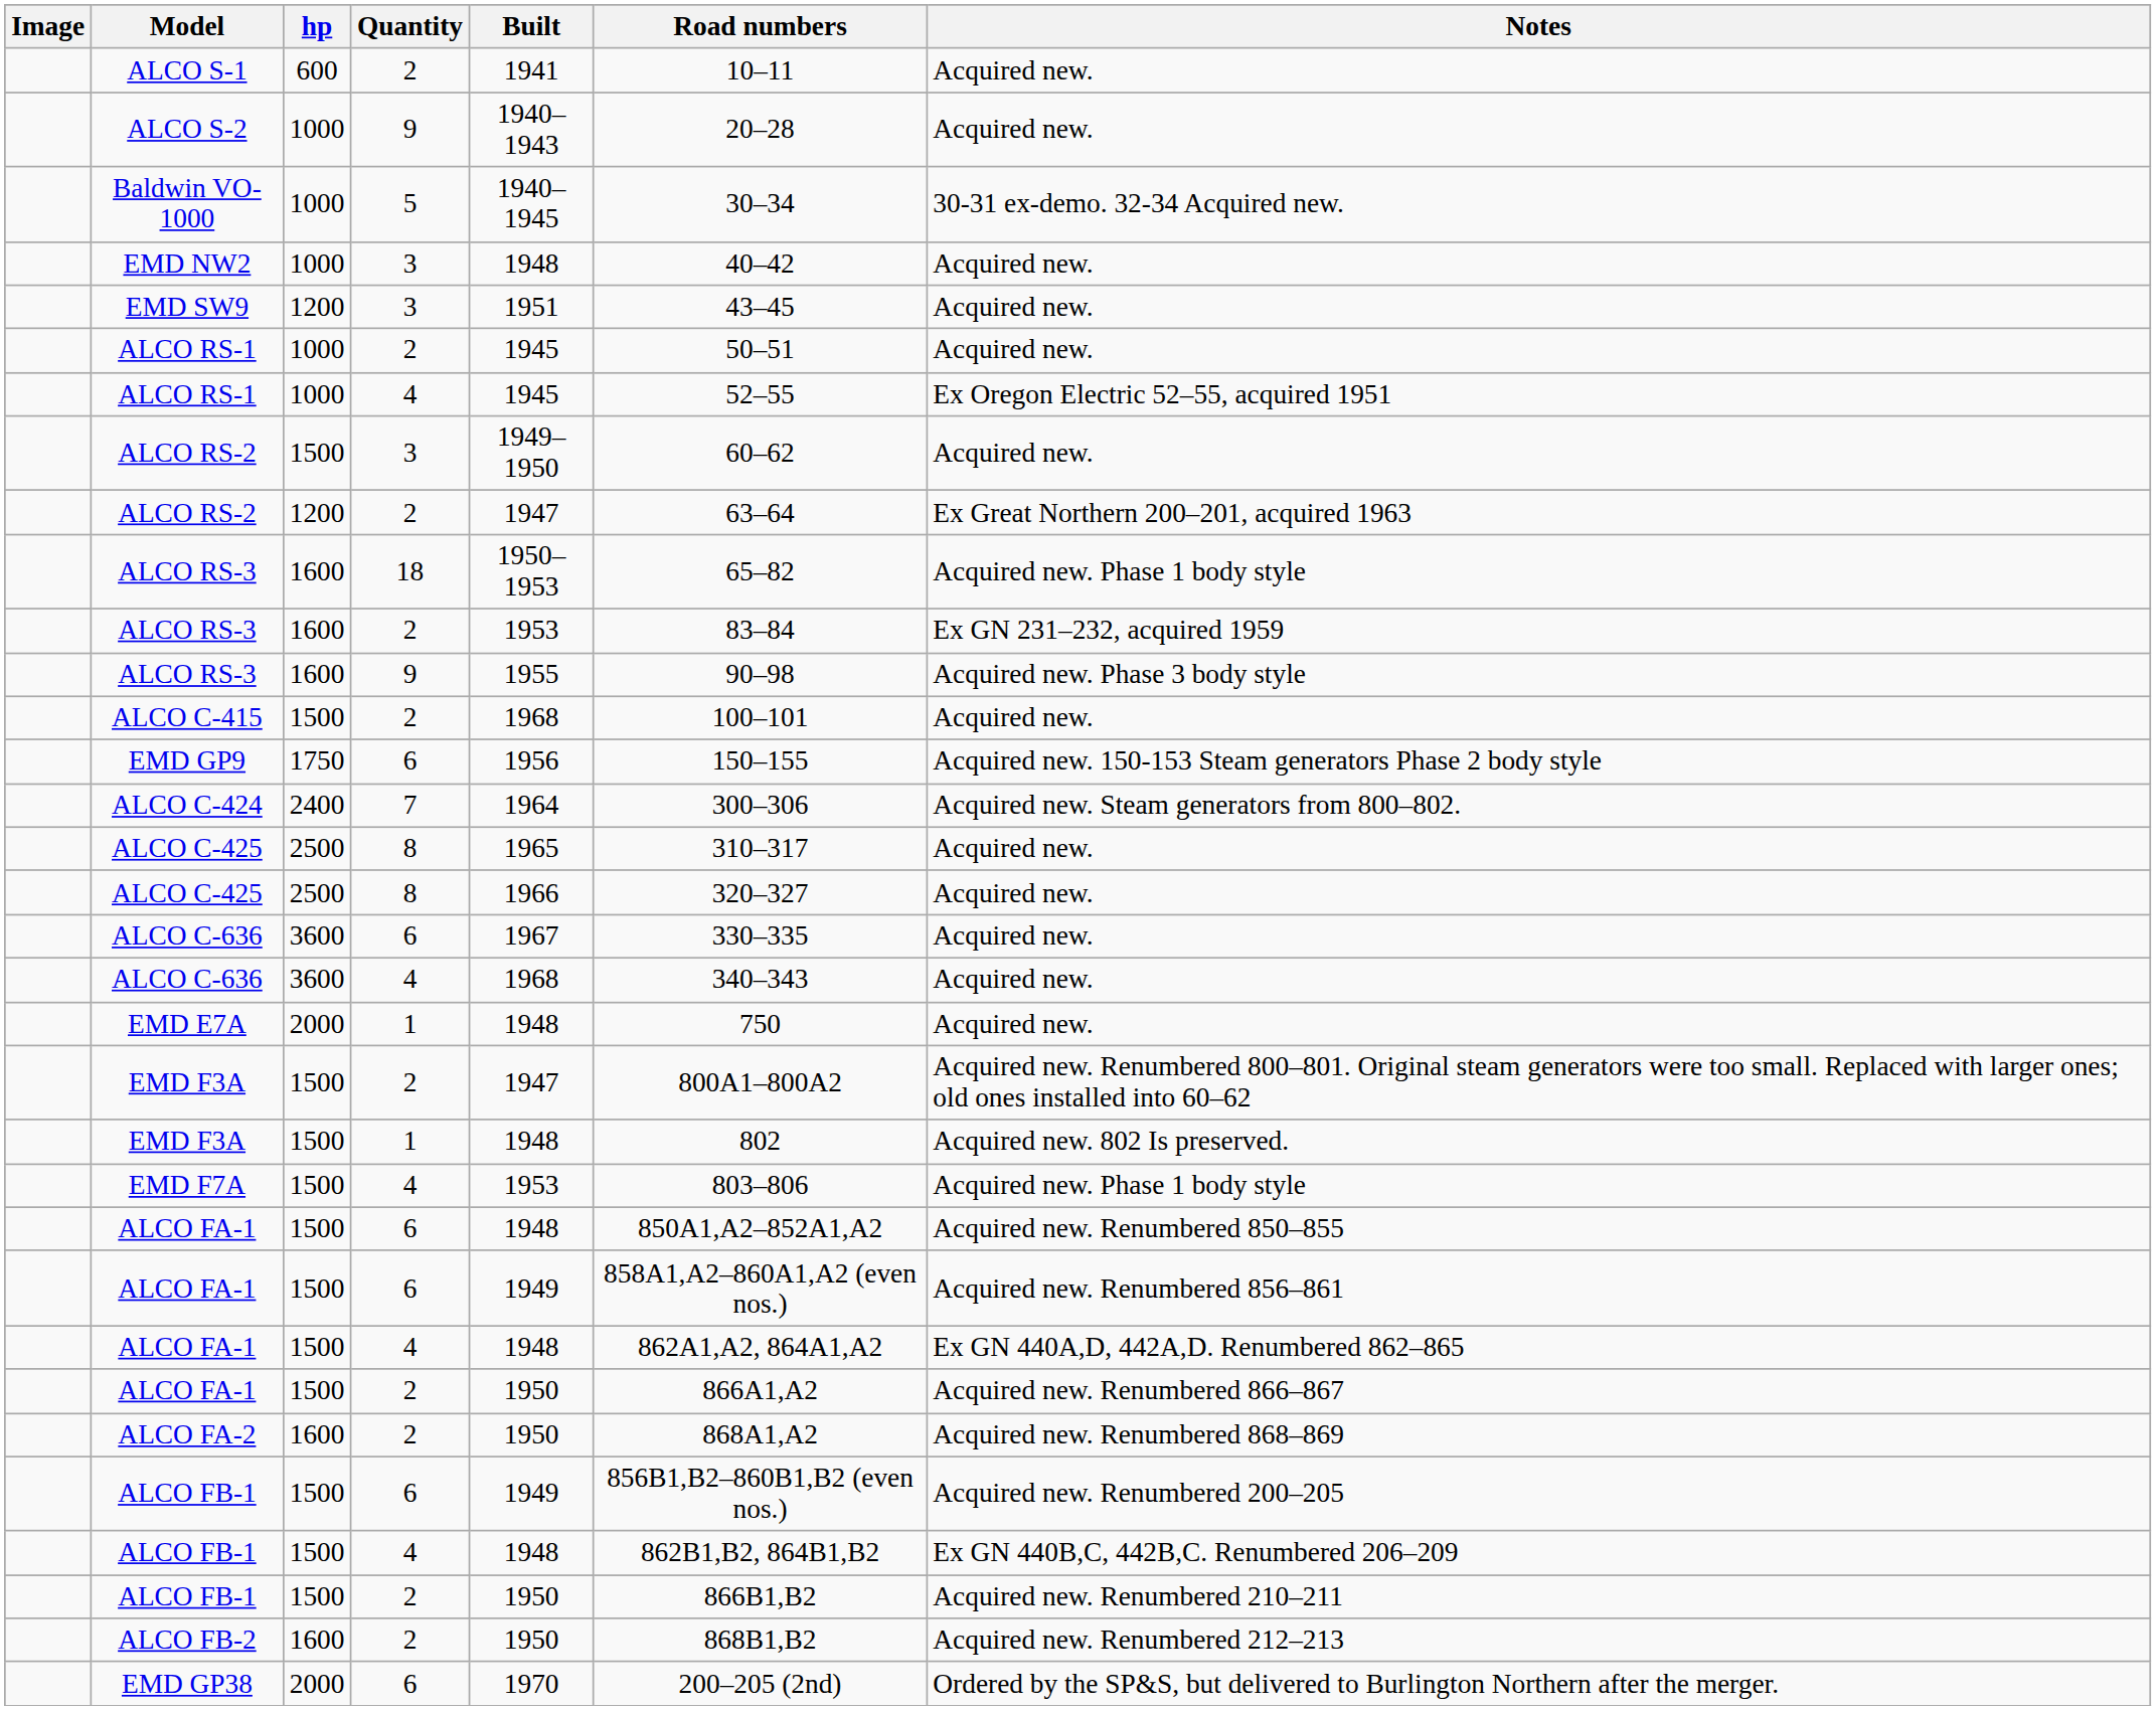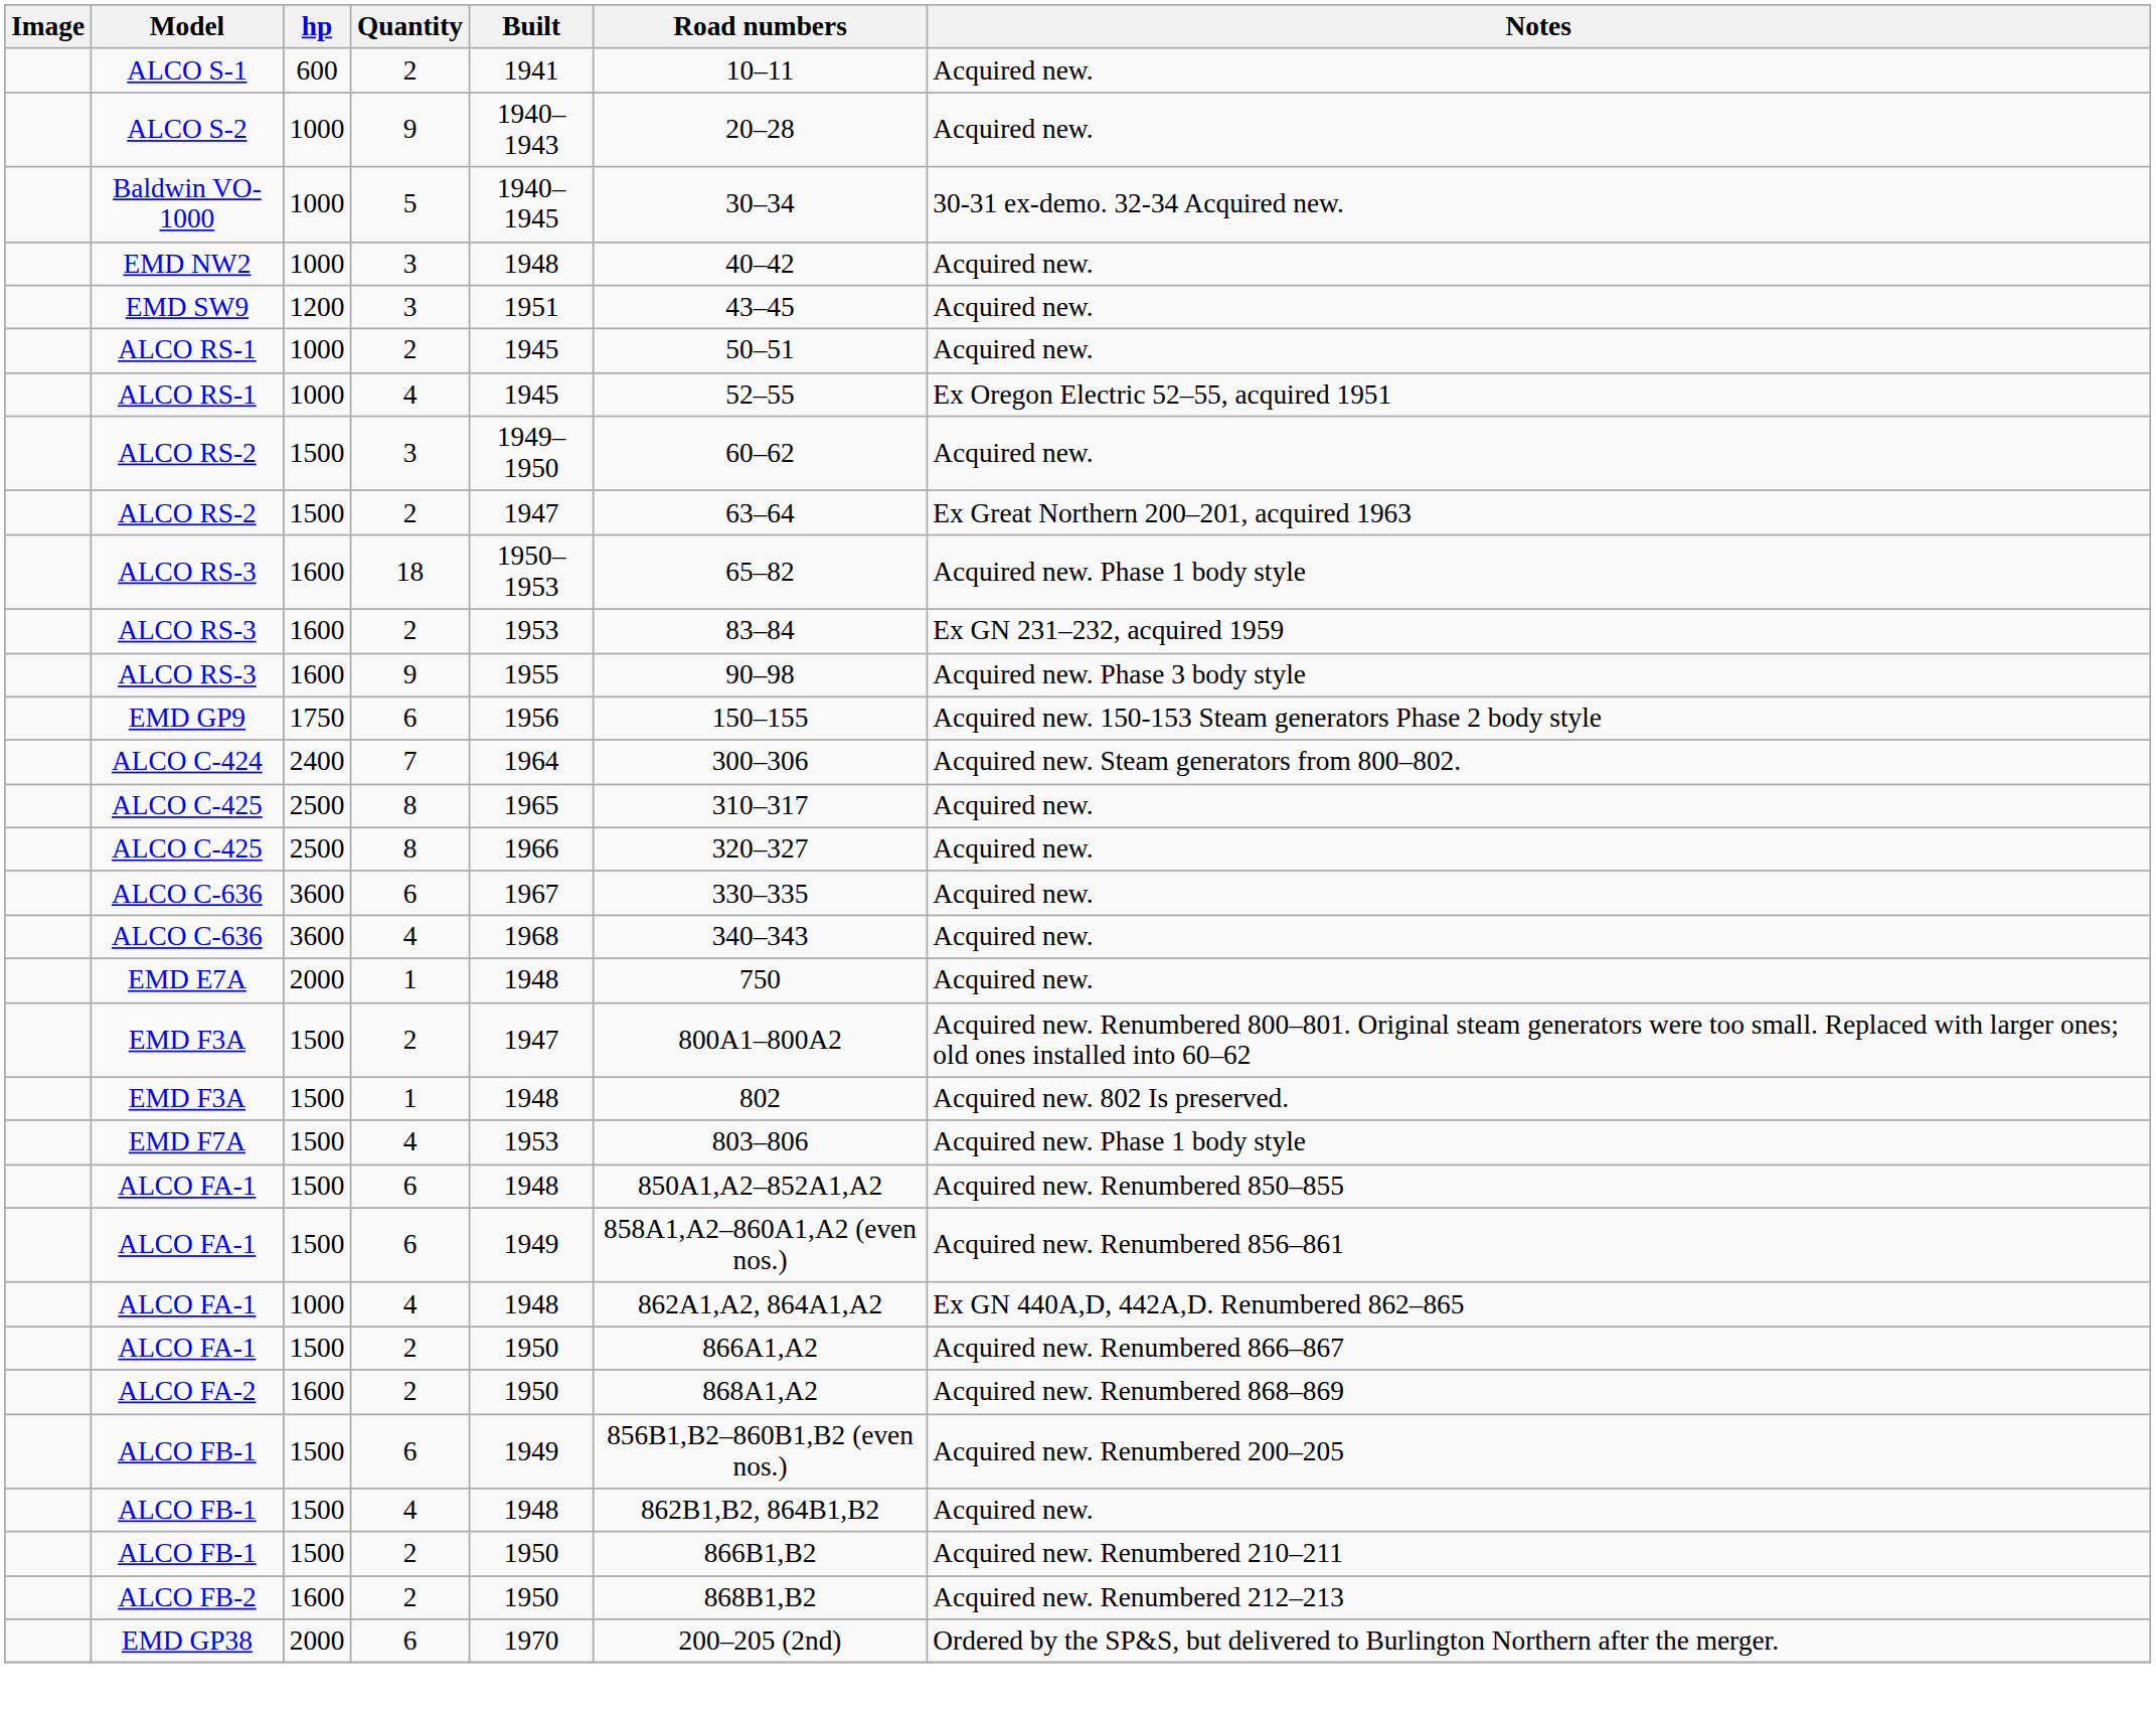ALCO RS-2 / 2 | hp: 1200 -> 1500
- row: ALCO C-415 | 1500 | 2 | 1968 | 100–101 | Acquired new.
ALCO FA-1 / 4 | hp: 1500 -> 1000
ALCO FB-1 / 4 | Notes: Ex GN 440B,C, 442B,C. Renumbered 206–209 -> Acquired new.
